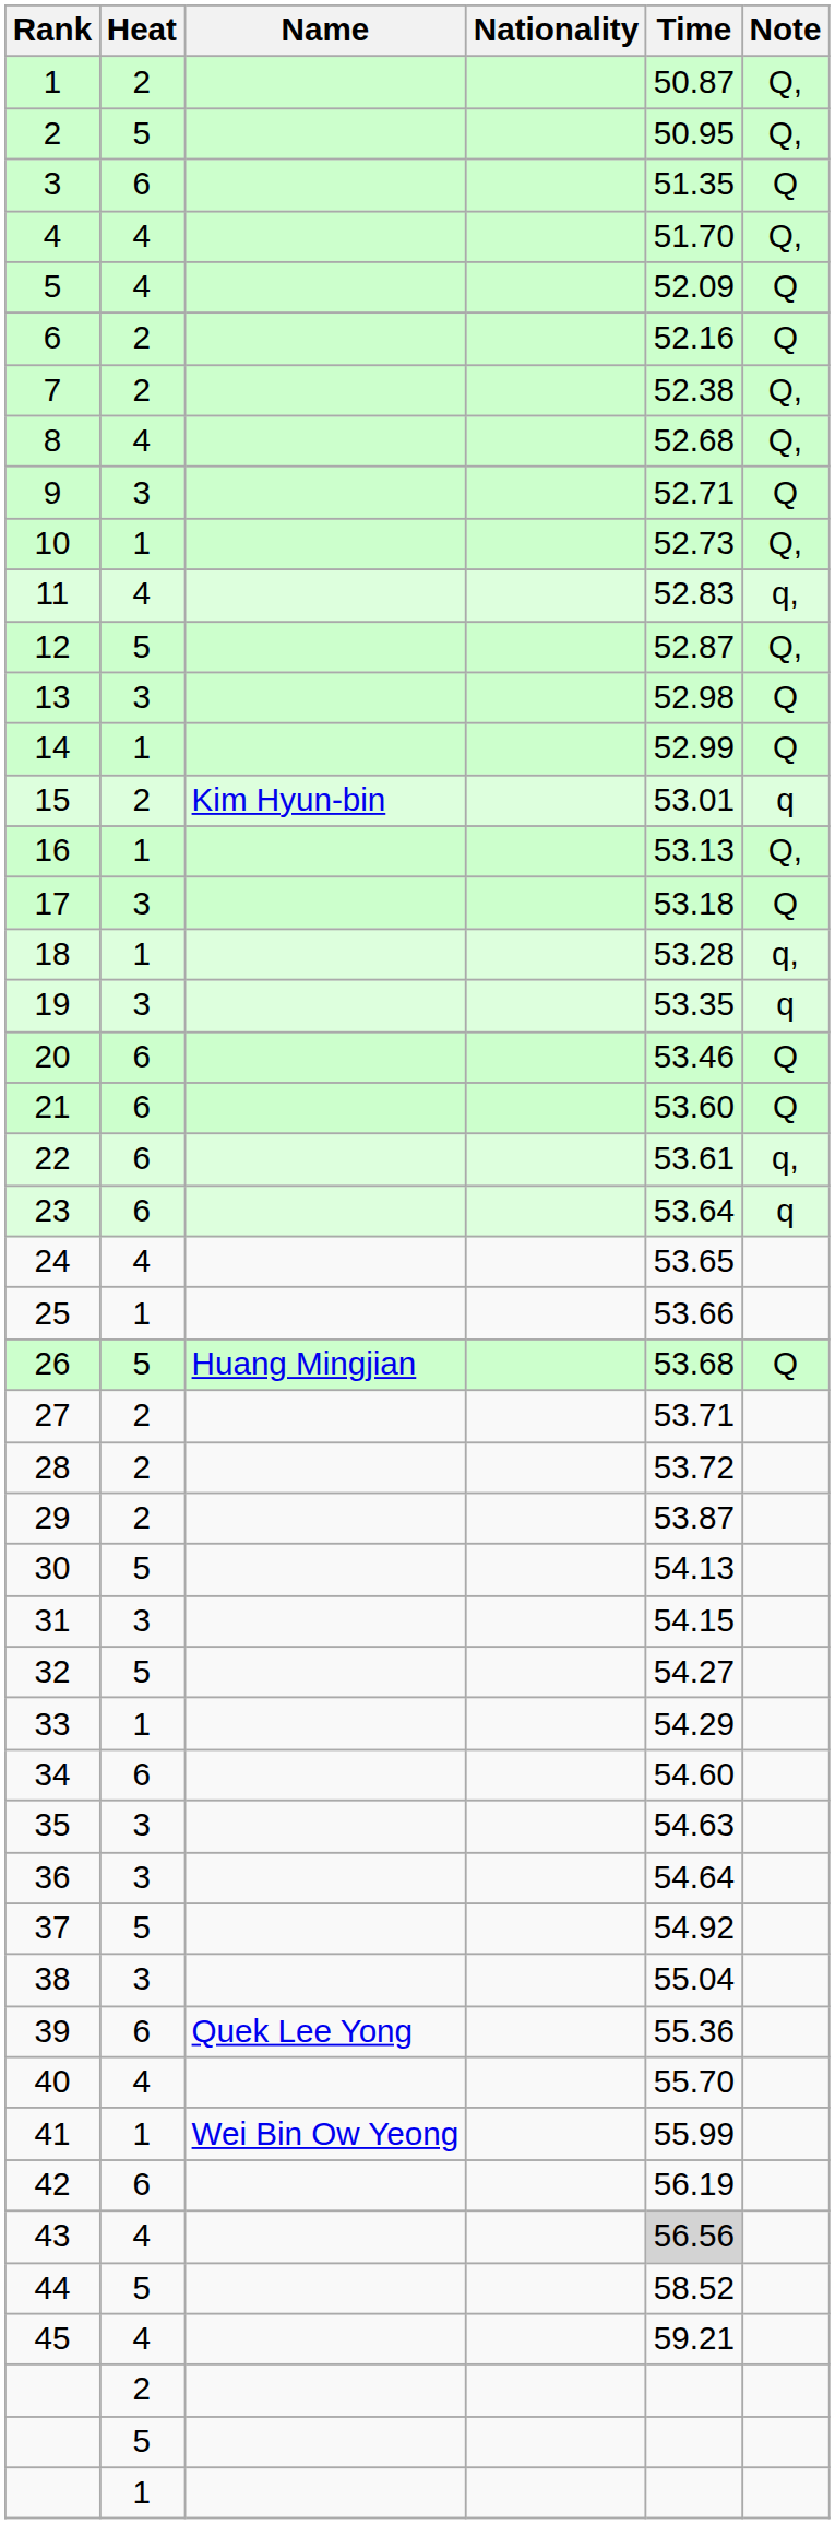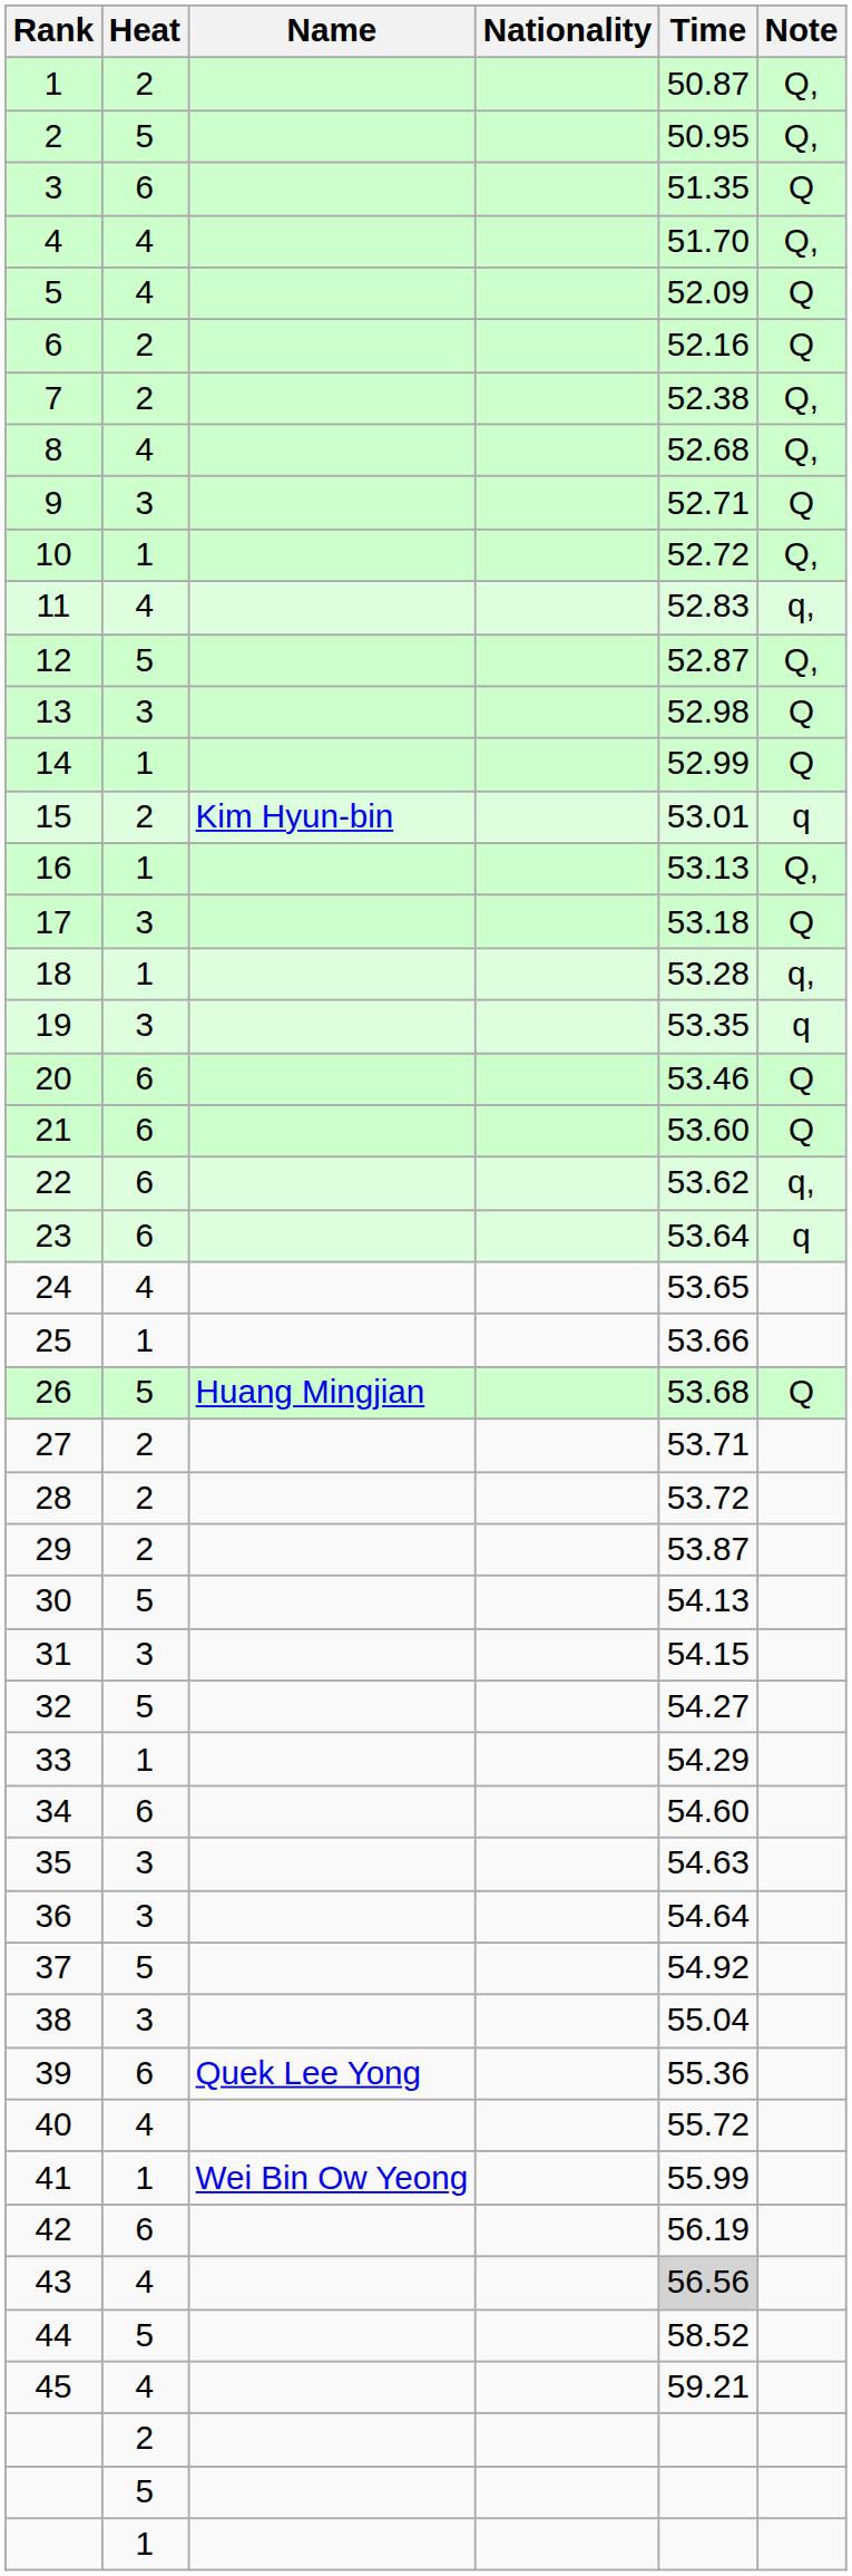10 | Time: 52.73 -> 52.72
22 | Time: 53.61 -> 53.62
40 | Time: 55.70 -> 55.72
